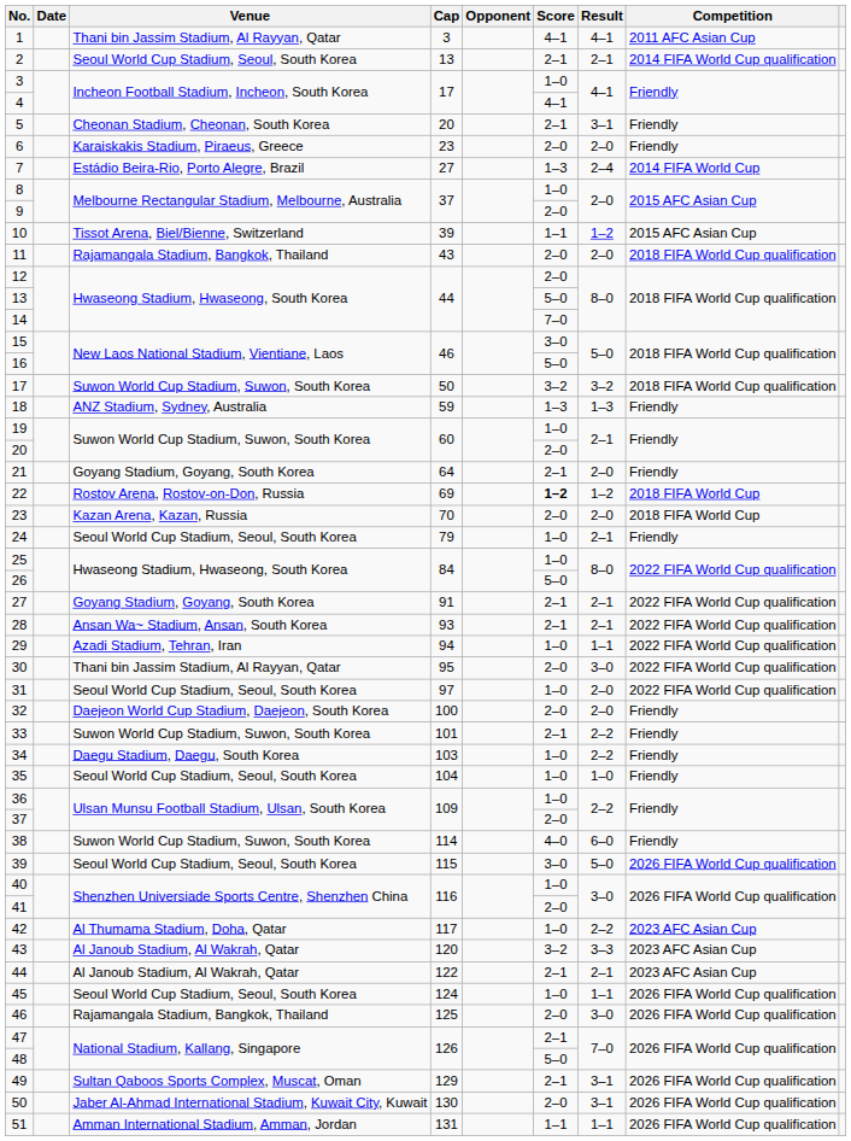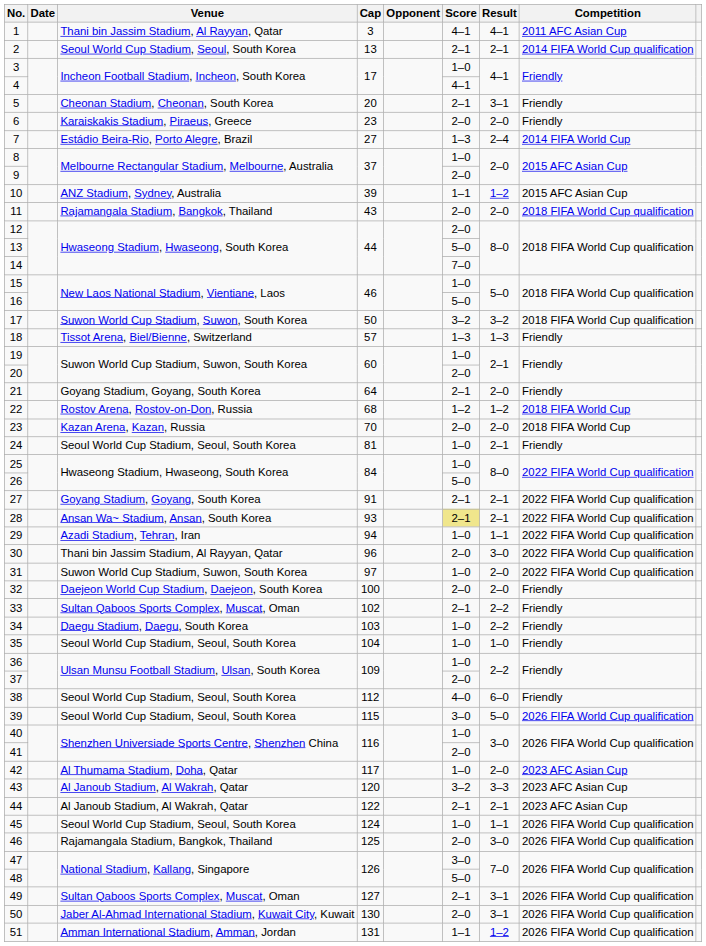10 | Venue: Tissot Arena, Biel/Bienne, Switzerland -> ANZ Stadium, Sydney, Australia
15 | Score: 3–0 -> 1–0
18 | Venue: ANZ Stadium, Sydney, Australia -> Tissot Arena, Biel/Bienne, Switzerland
18 | Cap: 59 -> 57
22 | Cap: 69 -> 68
22 | Score: bold -> normal
24 | Cap: 79 -> 81
28 | Score: no background -> khaki background
30 | Cap: 95 -> 96
31 | Venue: Seoul World Cup Stadium, Seoul, South Korea -> Suwon World Cup Stadium, Suwon, South Korea
33 | Venue: Suwon World Cup Stadium, Suwon, South Korea -> Sultan Qaboos Sports Complex, Muscat, Oman
33 | Cap: 101 -> 102
38 | Venue: Suwon World Cup Stadium, Suwon, South Korea -> Seoul World Cup Stadium, Seoul, South Korea
38 | Cap: 114 -> 112
42 | Result: 2–2 -> 2–0
47 | Score: 2–1 -> 3–0
49 | Cap: 129 -> 127
51 | Result: 1–1 -> 1–2
